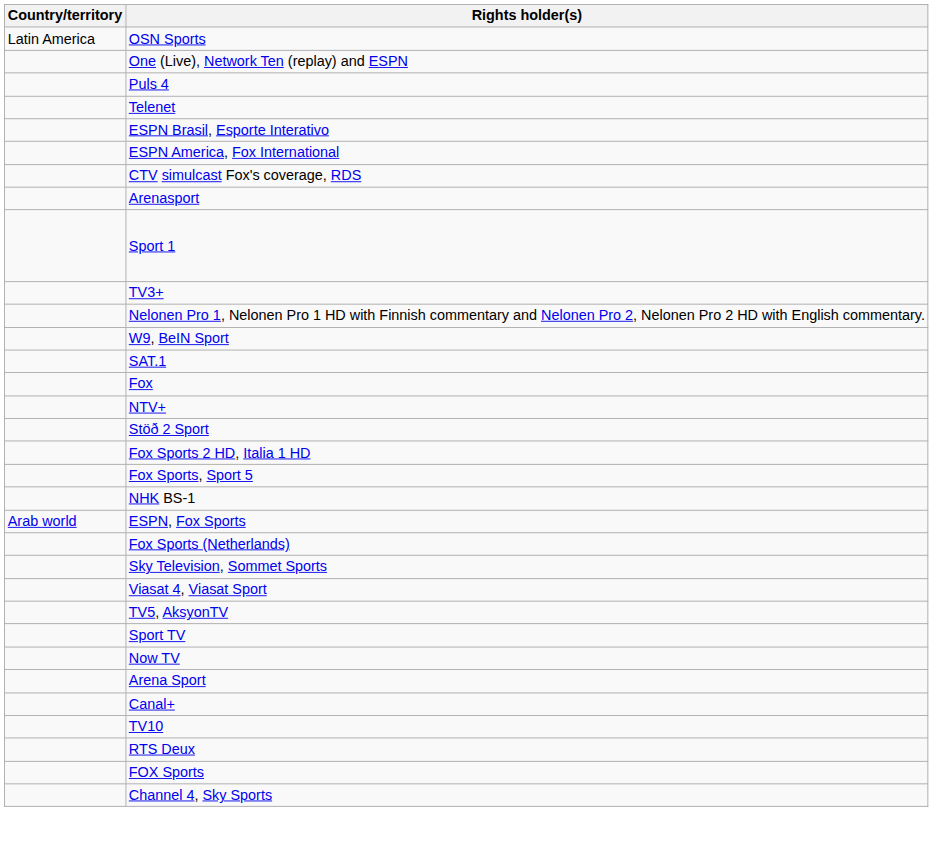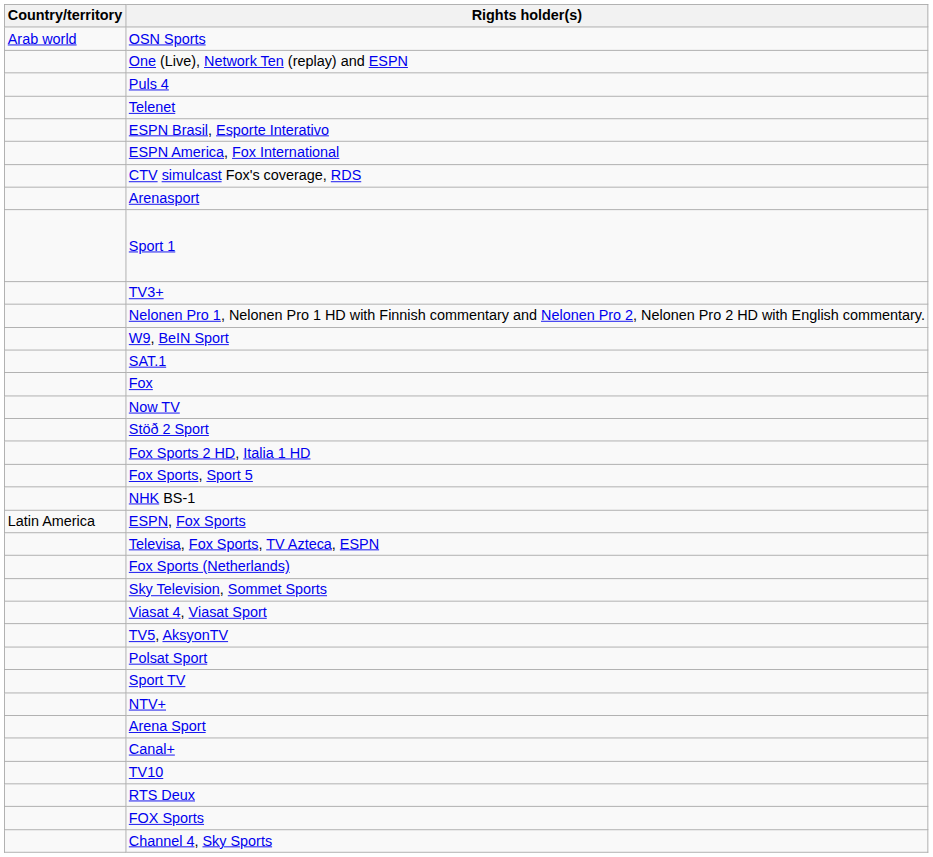OSN Sports | Country/territory: Latin America -> Arab world
rows swapped: Now TV <-> NTV+
ESPN, Fox Sports | Country/territory: Arab world -> Latin America
+ row: Televisa, Fox Sports, TV Azteca, ESPN
+ row: Polsat Sport
